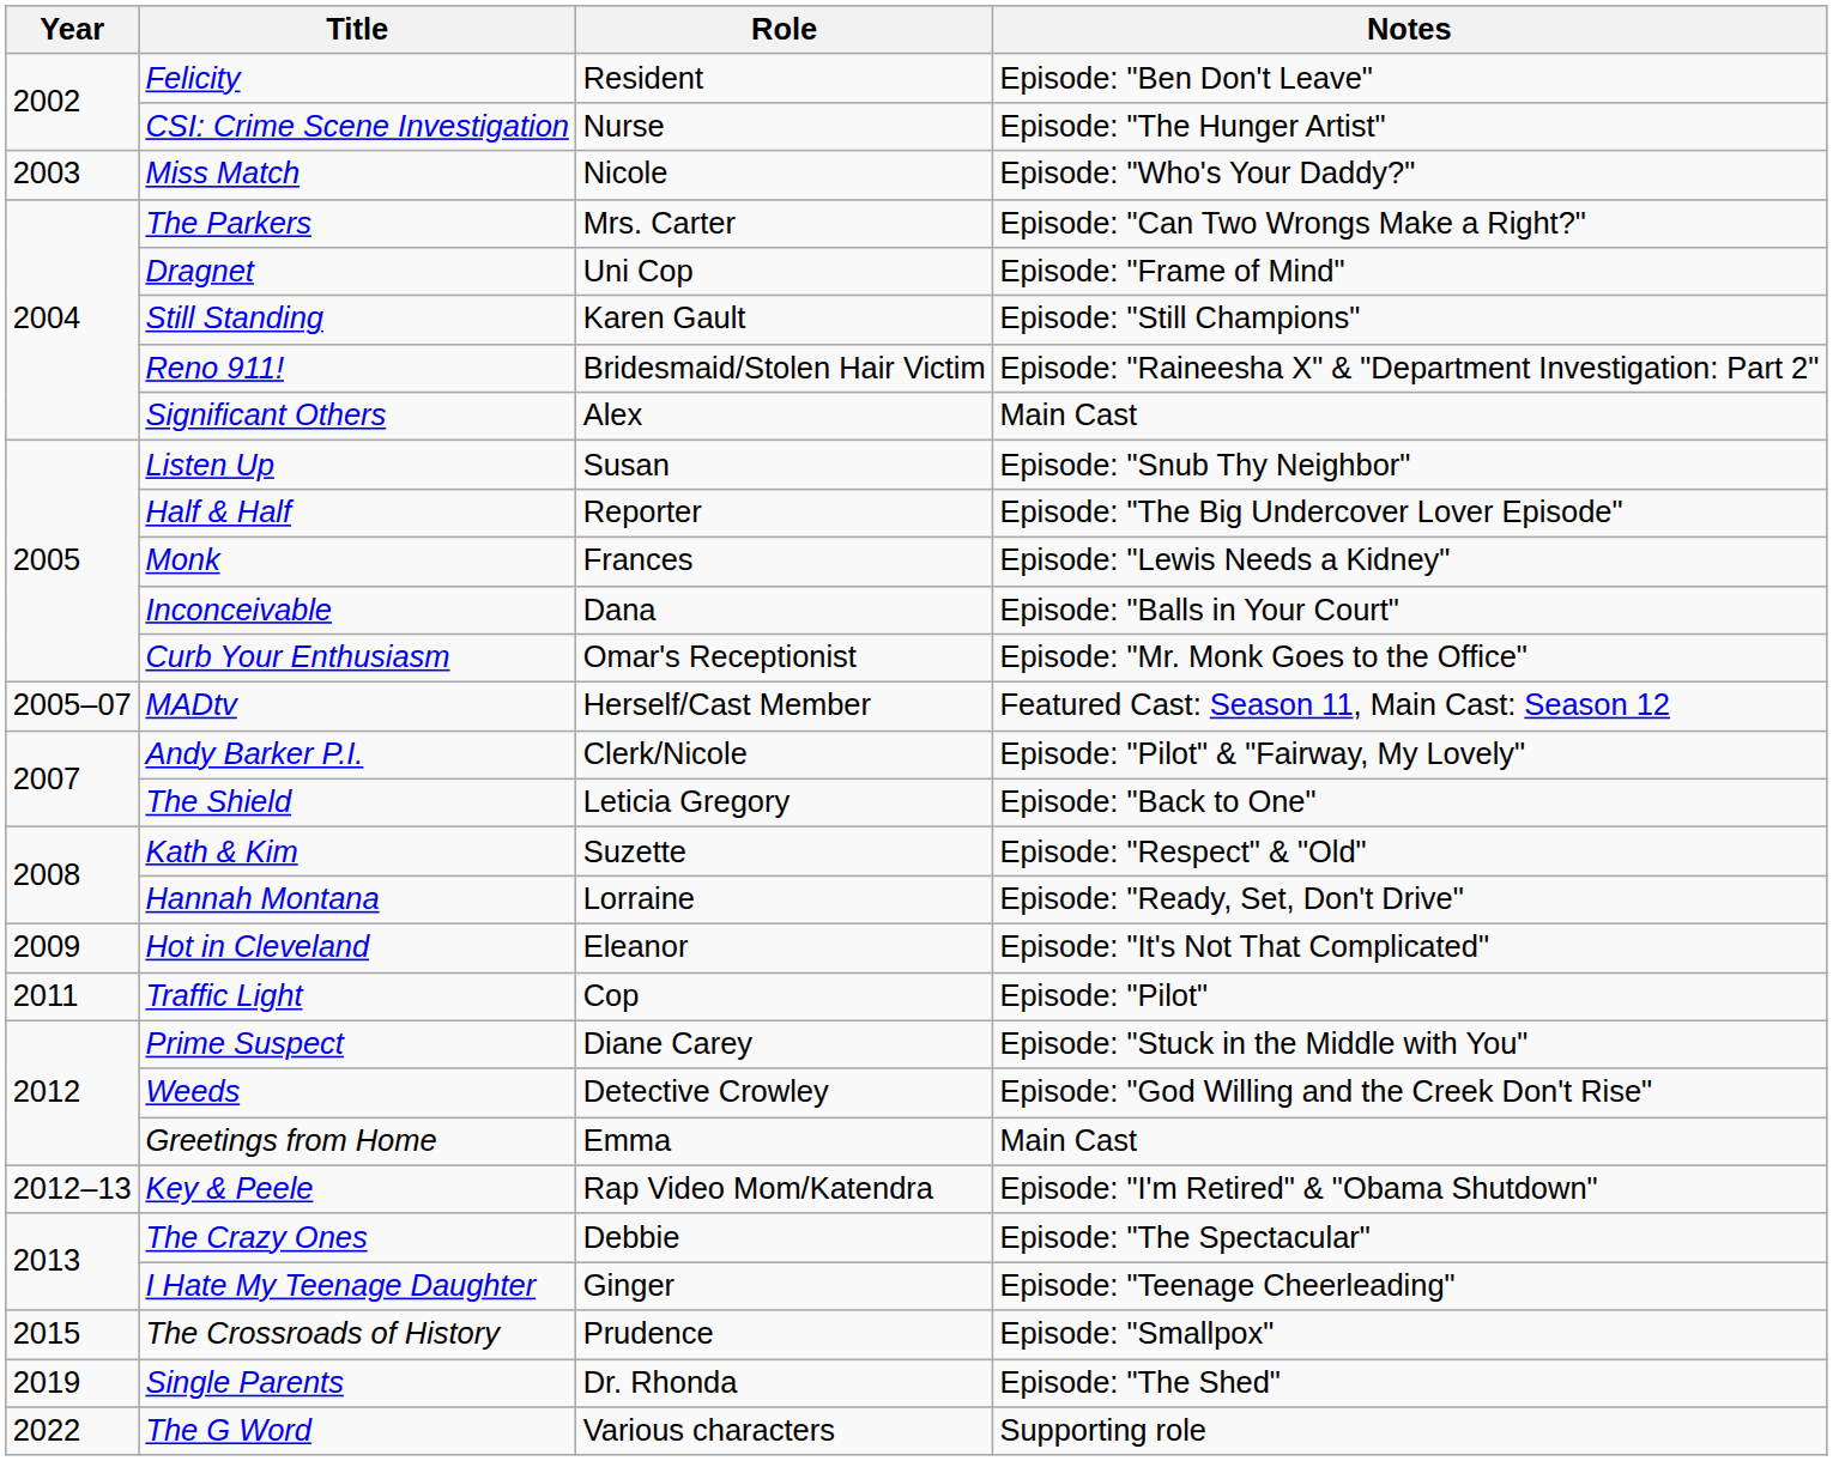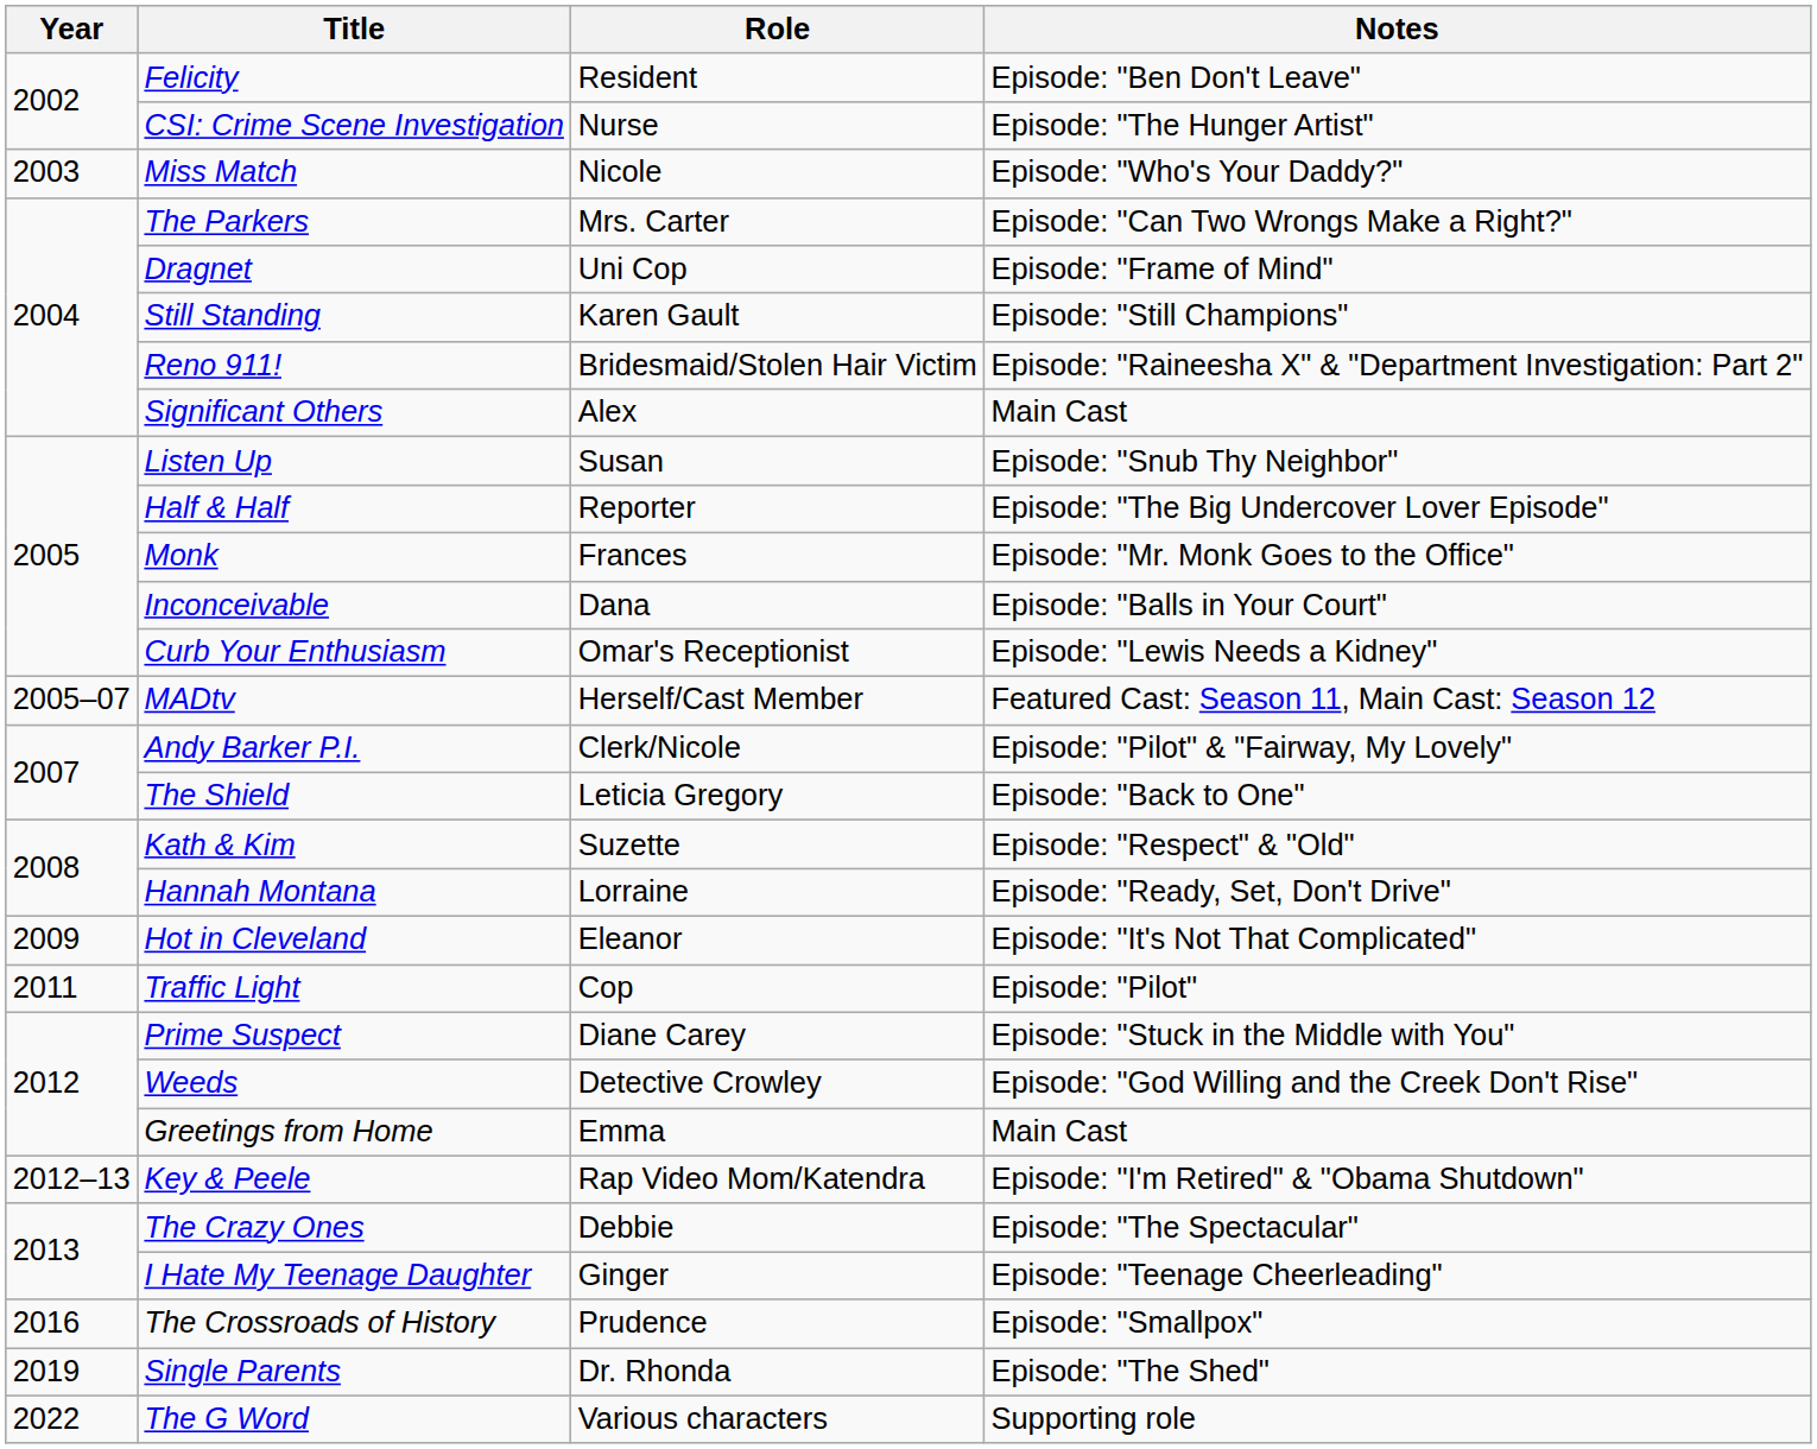Monk | Notes: Episode: "Lewis Needs a Kidney" -> Episode: "Mr. Monk Goes to the Office"
Curb Your Enthusiasm | Notes: Episode: "Mr. Monk Goes to the Office" -> Episode: "Lewis Needs a Kidney"
The Crossroads of History | Year: 2015 -> 2016
